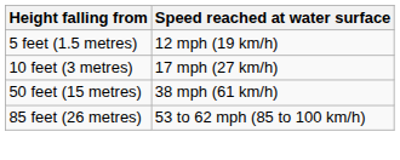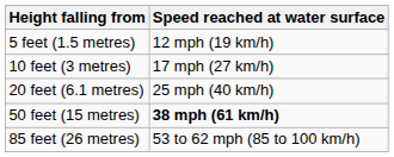+ row: 20 feet (6.1 metres) | 25 mph (40 km/h)
50 feet (15 metres) | Speed reached at water surface: normal -> bold
